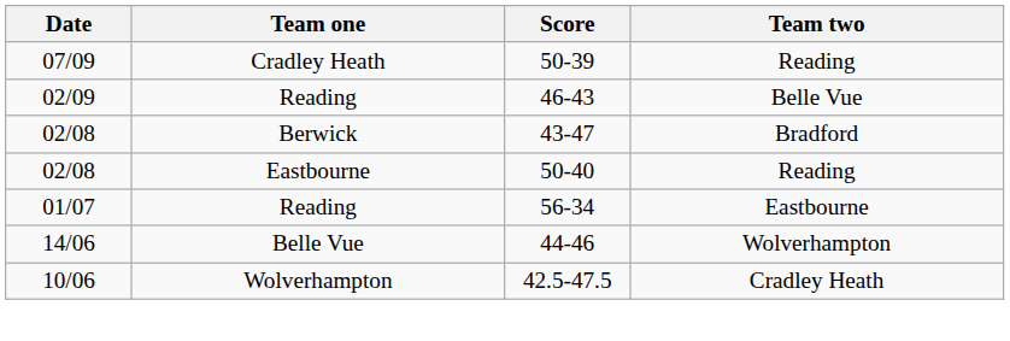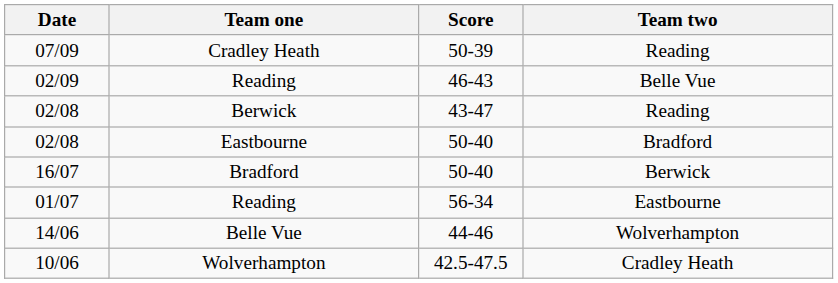02/08 / Berwick | Team two: Bradford -> Reading
02/08 / Eastbourne | Team two: Reading -> Bradford
+ row: 16/07 | Bradford | 50-40 | Berwick
